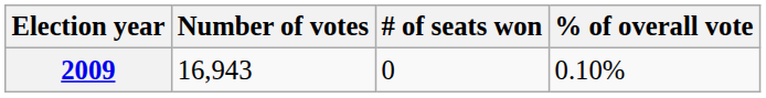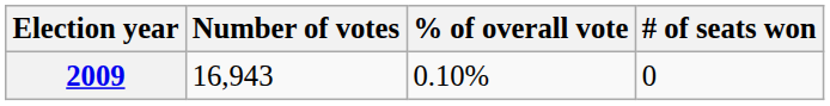columns swapped: % of overall vote <-> # of seats won
